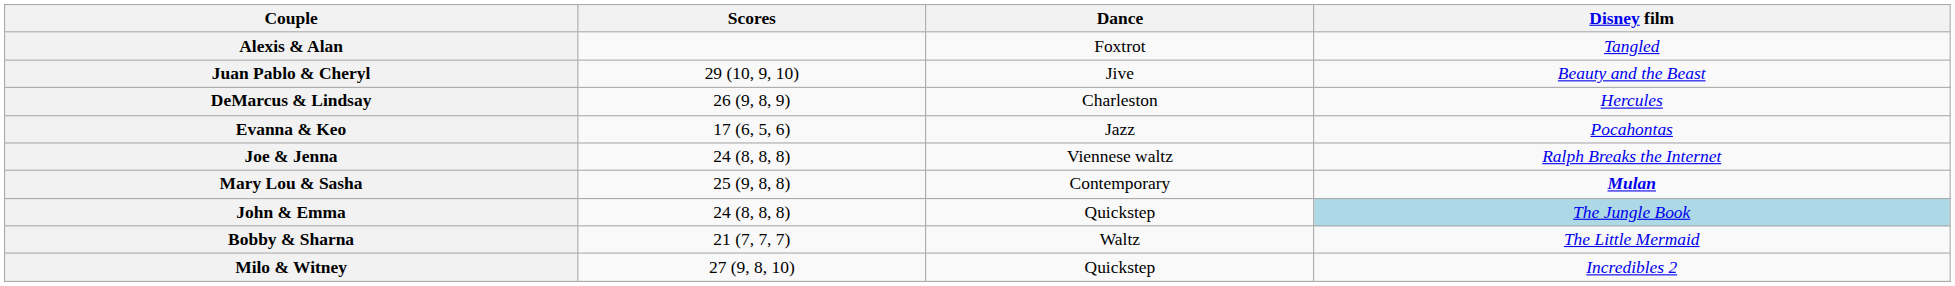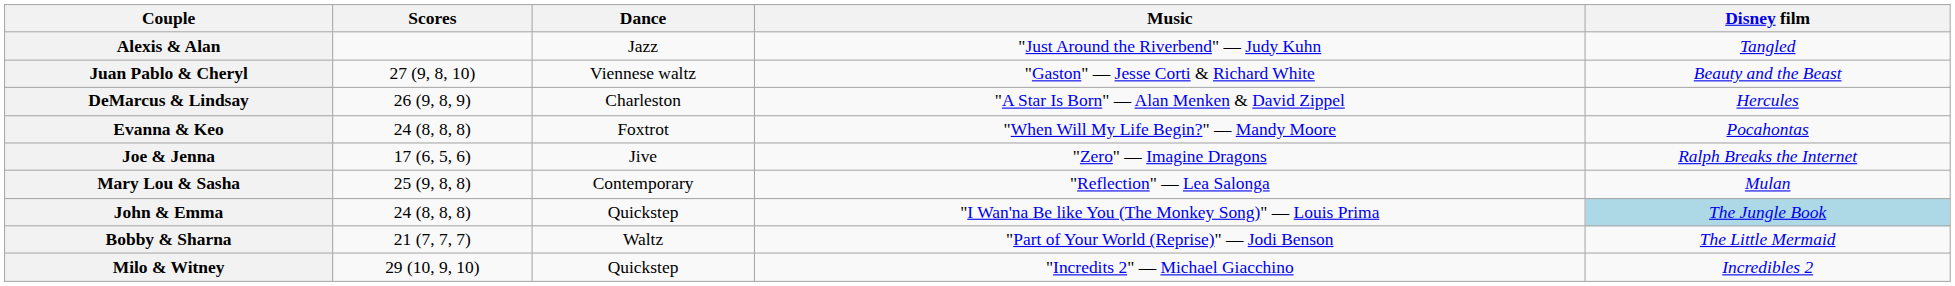+ column: Music | "Just Around the Riverbend" — Judy Kuhn | "Gaston" — Jesse Corti & Richard White | "A Star Is Born" — Alan Menken & David Zippel | "When Will My Life Begin?" — Mandy Moore | "Zero" — Imagine Dragons | "Reflection" — Lea Salonga | "I Wan'na Be like You (The Monkey Song)" — Louis Prima | "Part of Your World (Reprise)" — Jodi Benson | "Incredits 2" — Michael Giacchino
Alexis & Alan | Dance: Foxtrot -> Jazz
Juan Pablo & Cheryl | Scores: 29 (10, 9, 10) -> 27 (9, 8, 10)
Juan Pablo & Cheryl | Dance: Jive -> Viennese waltz
Evanna & Keo | Scores: 17 (6, 5, 6) -> 24 (8, 8, 8)
Evanna & Keo | Dance: Jazz -> Foxtrot
Joe & Jenna | Scores: 24 (8, 8, 8) -> 17 (6, 5, 6)
Joe & Jenna | Dance: Viennese waltz -> Jive
Mary Lou & Sasha | Disney film: bold -> normal
Milo & Witney | Scores: 27 (9, 8, 10) -> 29 (10, 9, 10)
